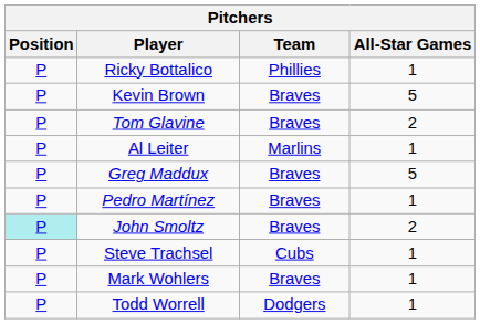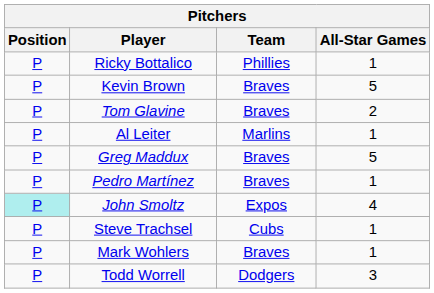John Smoltz | Team: Braves -> Expos
John Smoltz | All-Star Games: 2 -> 4
Todd Worrell | All-Star Games: 1 -> 3
